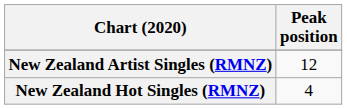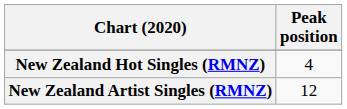rows swapped: New Zealand Hot Singles (RMNZ) <-> New Zealand Artist Singles (RMNZ)
